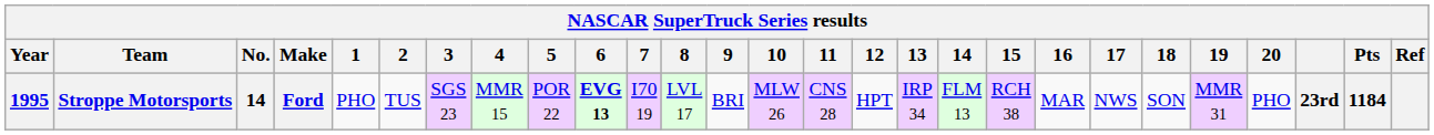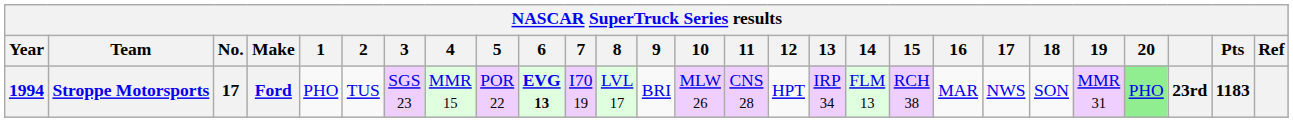Stroppe Motorsports | Year: 1995 -> 1994
Stroppe Motorsports | No.: 14 -> 17
Stroppe Motorsports | 20: no background -> lightgreen background
Stroppe Motorsports | Pts: 1184 -> 1183
